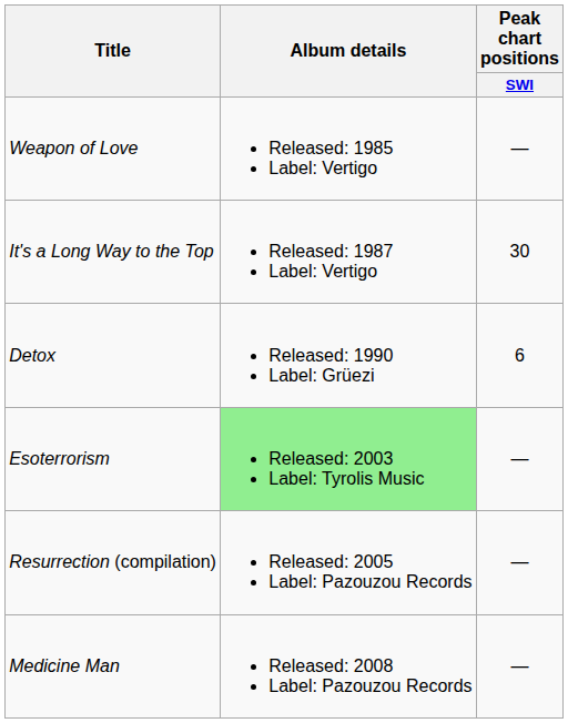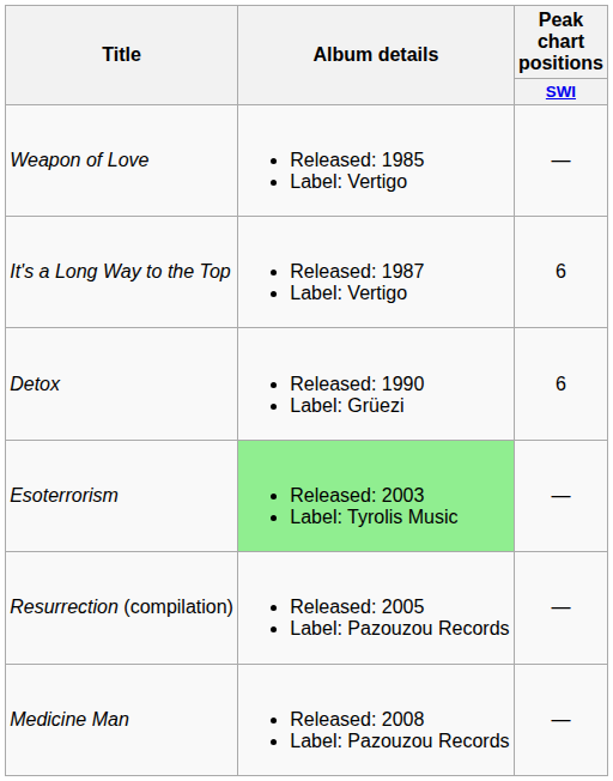It's a Long Way to the Top | Peak chart positions / SWI: 30 -> 6
